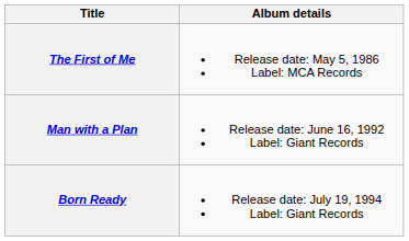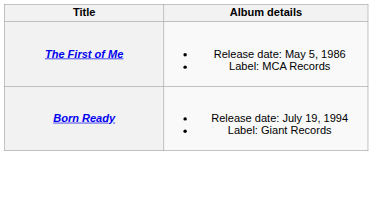- row: Man with a Plan | Release date: June 16, 1992 Label: Giant Records
